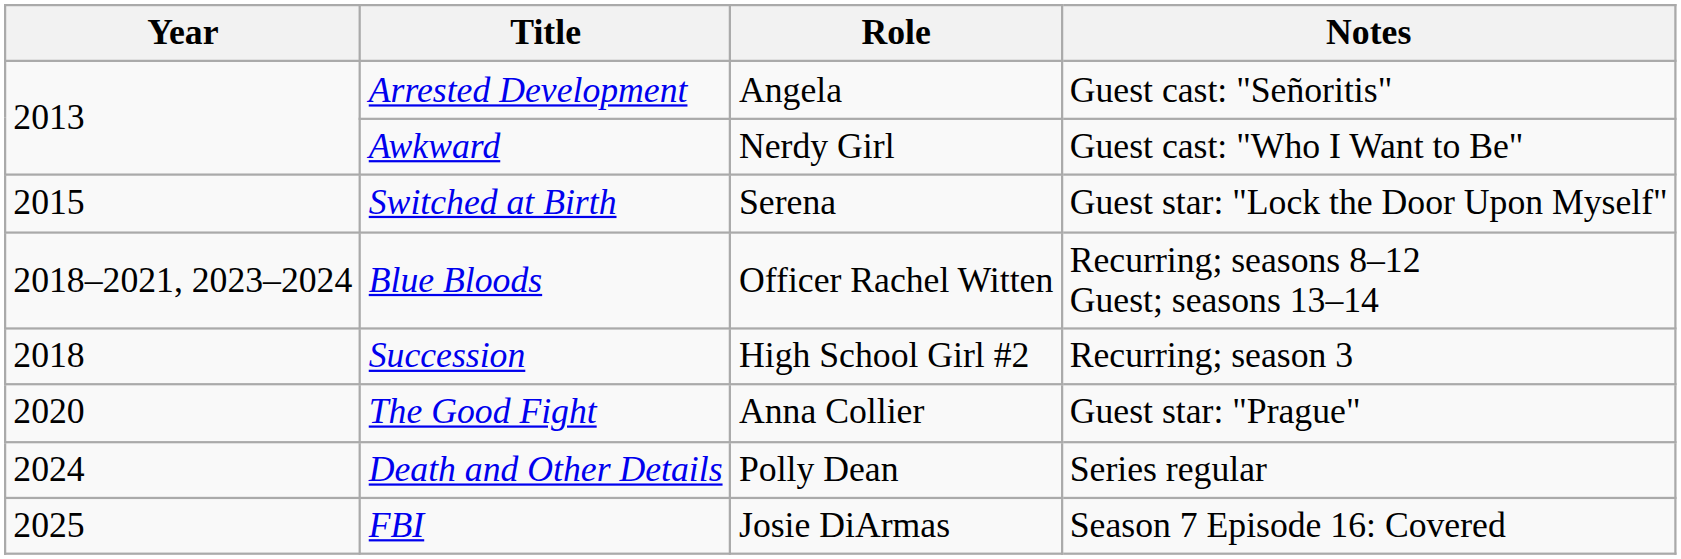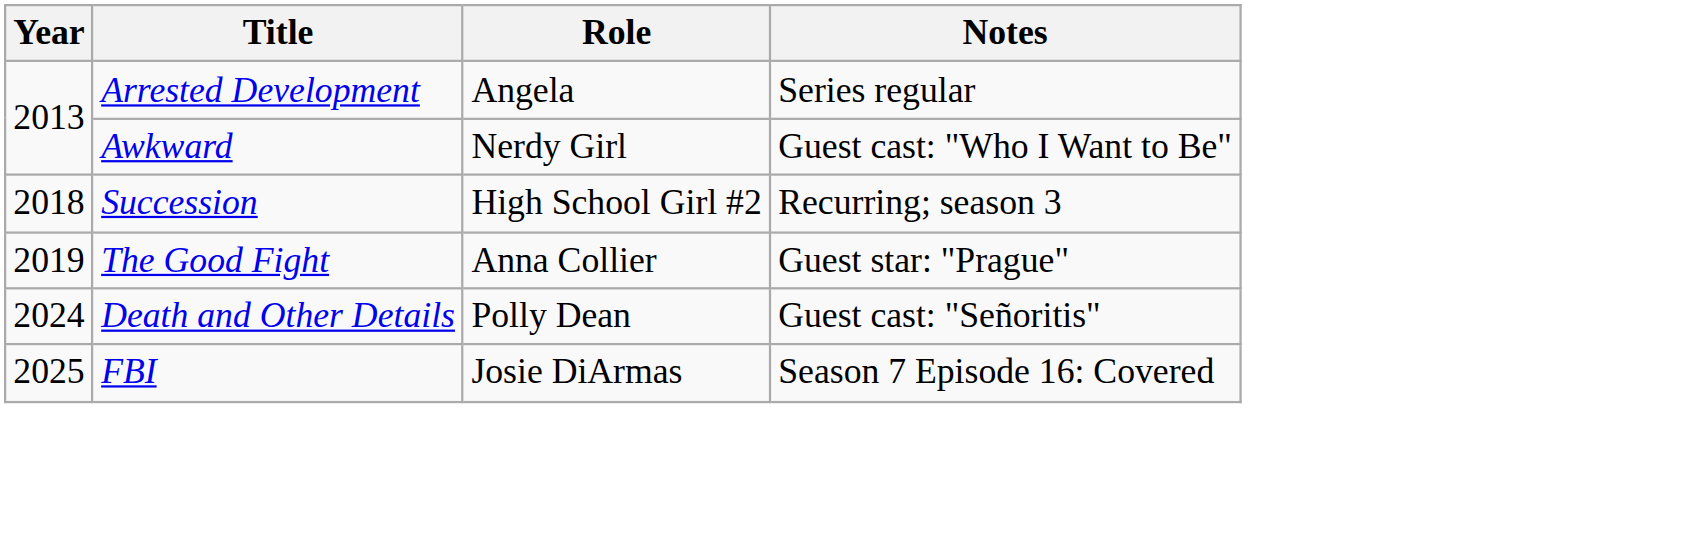Arrested Development | Notes: Guest cast: "Señoritis" -> Series regular
- row: 2015 | Switched at Birth | Serena | Guest star: "Lock the Door Upon Myself"
- row: 2018–2021, 2023–2024 | Blue Bloods | Officer Rachel Witten | Recurring; seasons 8–12 Guest; seasons 13–14
The Good Fight | Year: 2020 -> 2019
Death and Other Details | Notes: Series regular -> Guest cast: "Señoritis"
